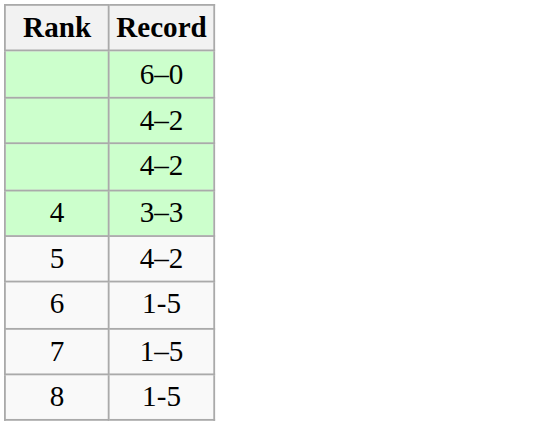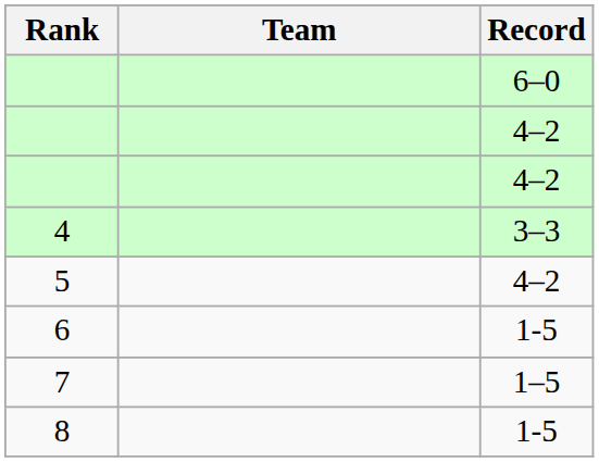+ column: Team
